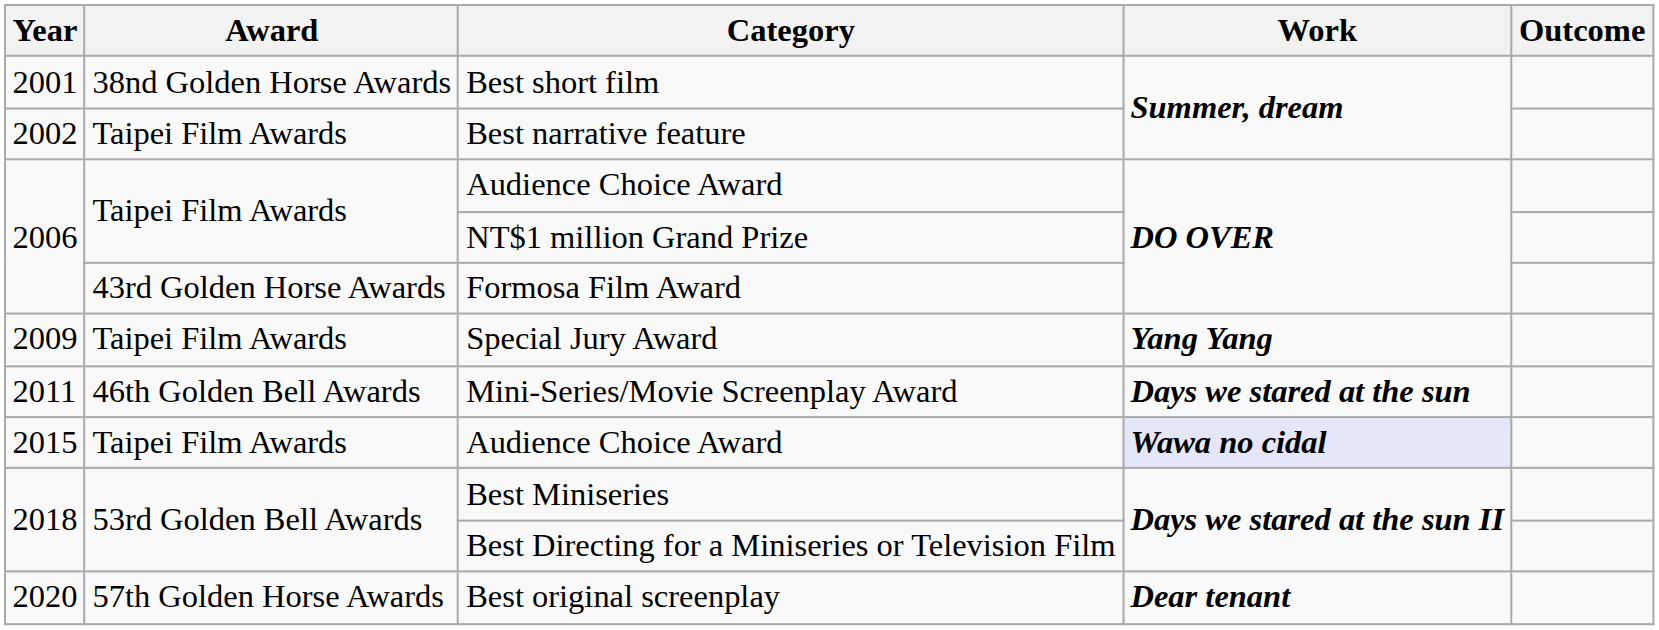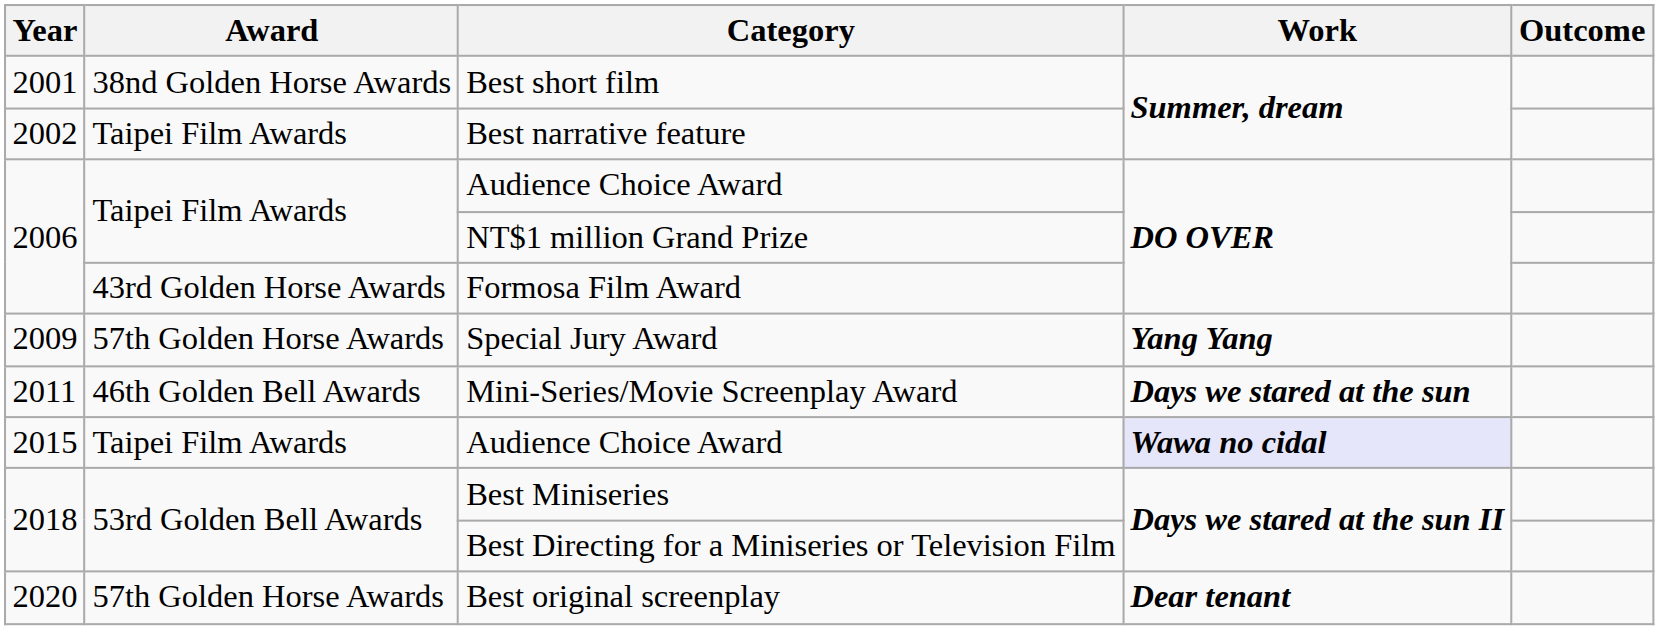Special Jury Award | Award: Taipei Film Awards -> 57th Golden Horse Awards
